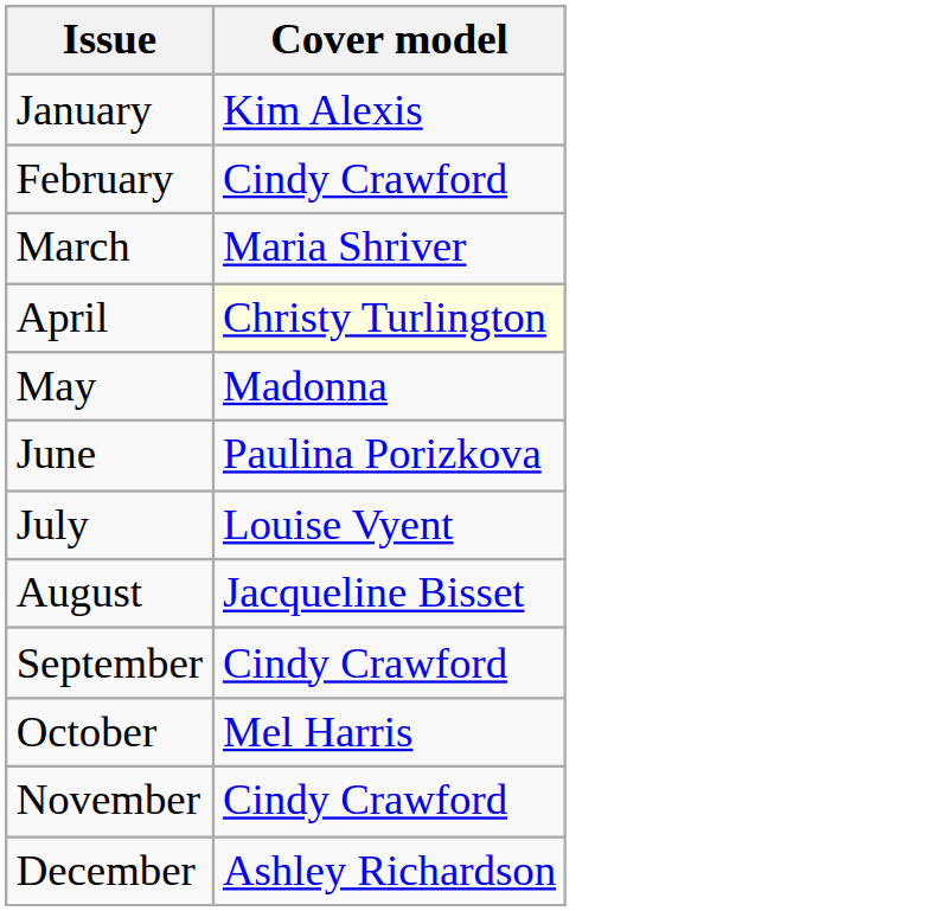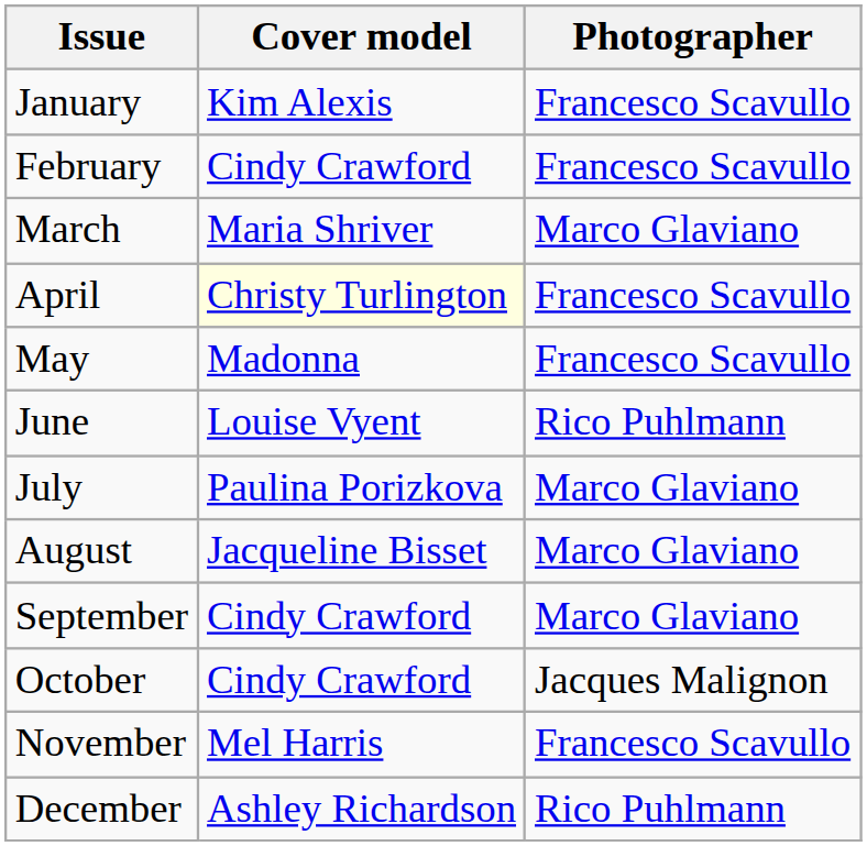+ column: Photographer | Francesco Scavullo | Francesco Scavullo | Marco Glaviano | Francesco Scavullo | Francesco Scavullo | Rico Puhlmann | Marco Glaviano | Marco Glaviano | Marco Glaviano | Jacques Malignon | Francesco Scavullo | Rico Puhlmann
June | Cover model: Paulina Porizkova -> Louise Vyent
July | Cover model: Louise Vyent -> Paulina Porizkova
October | Cover model: Mel Harris -> Cindy Crawford
November | Cover model: Cindy Crawford -> Mel Harris
